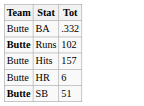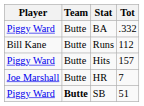+ column: Player | Piggy Ward | Bill Kane | Piggy Ward | Joe Marshall | Piggy Ward
Runs | Team: bold -> normal
Runs | Tot: 102 -> 112
HR | Tot: 6 -> 7
